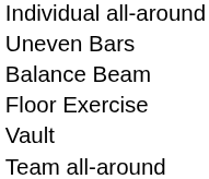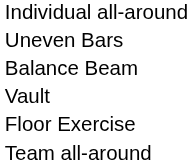rows swapped: Vault <-> Floor Exercise
